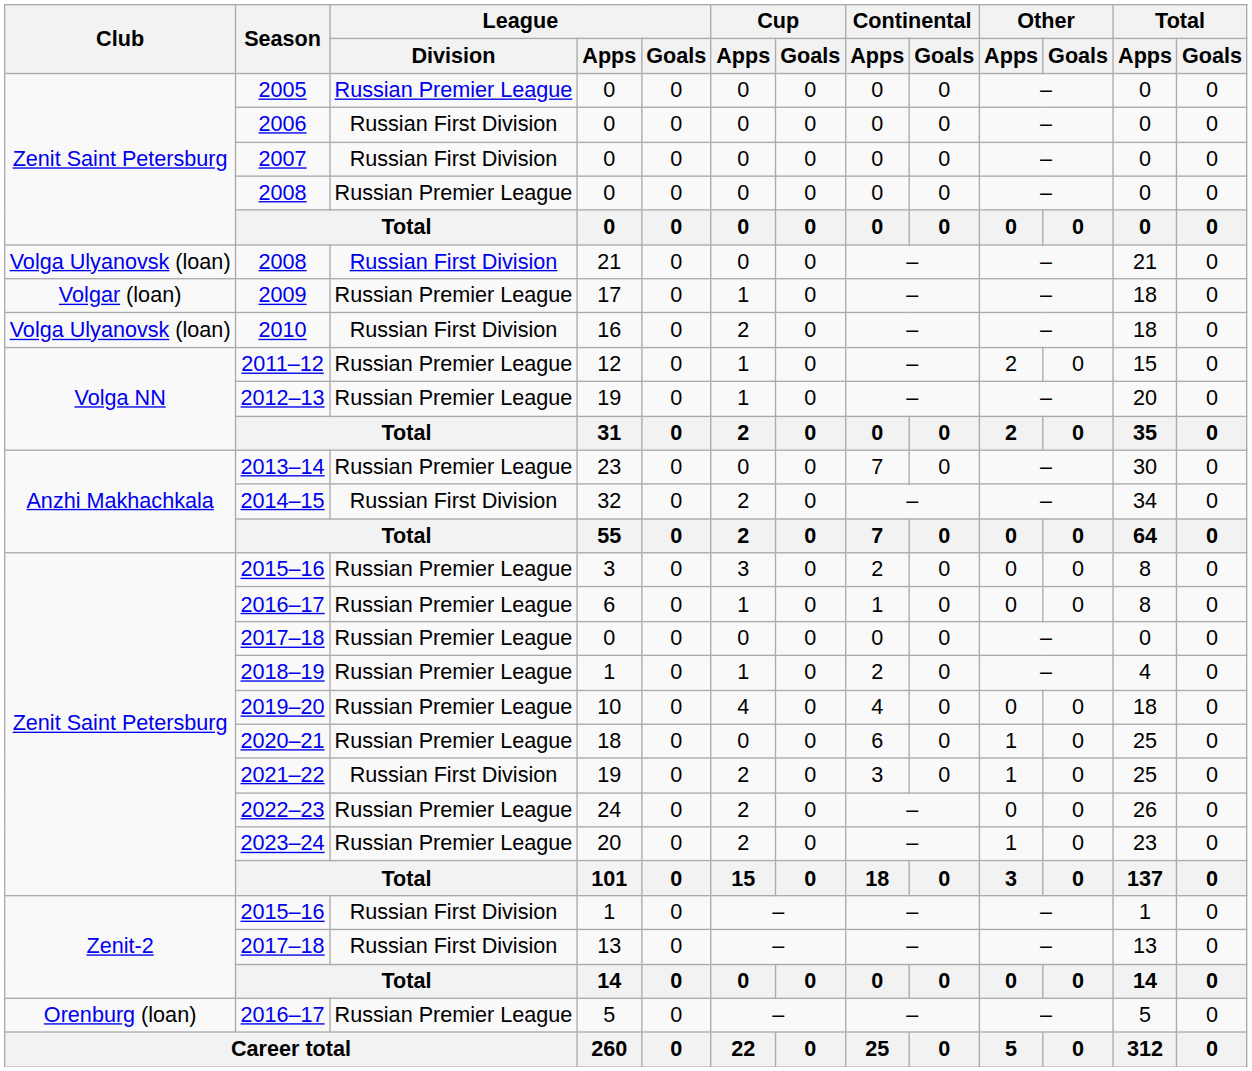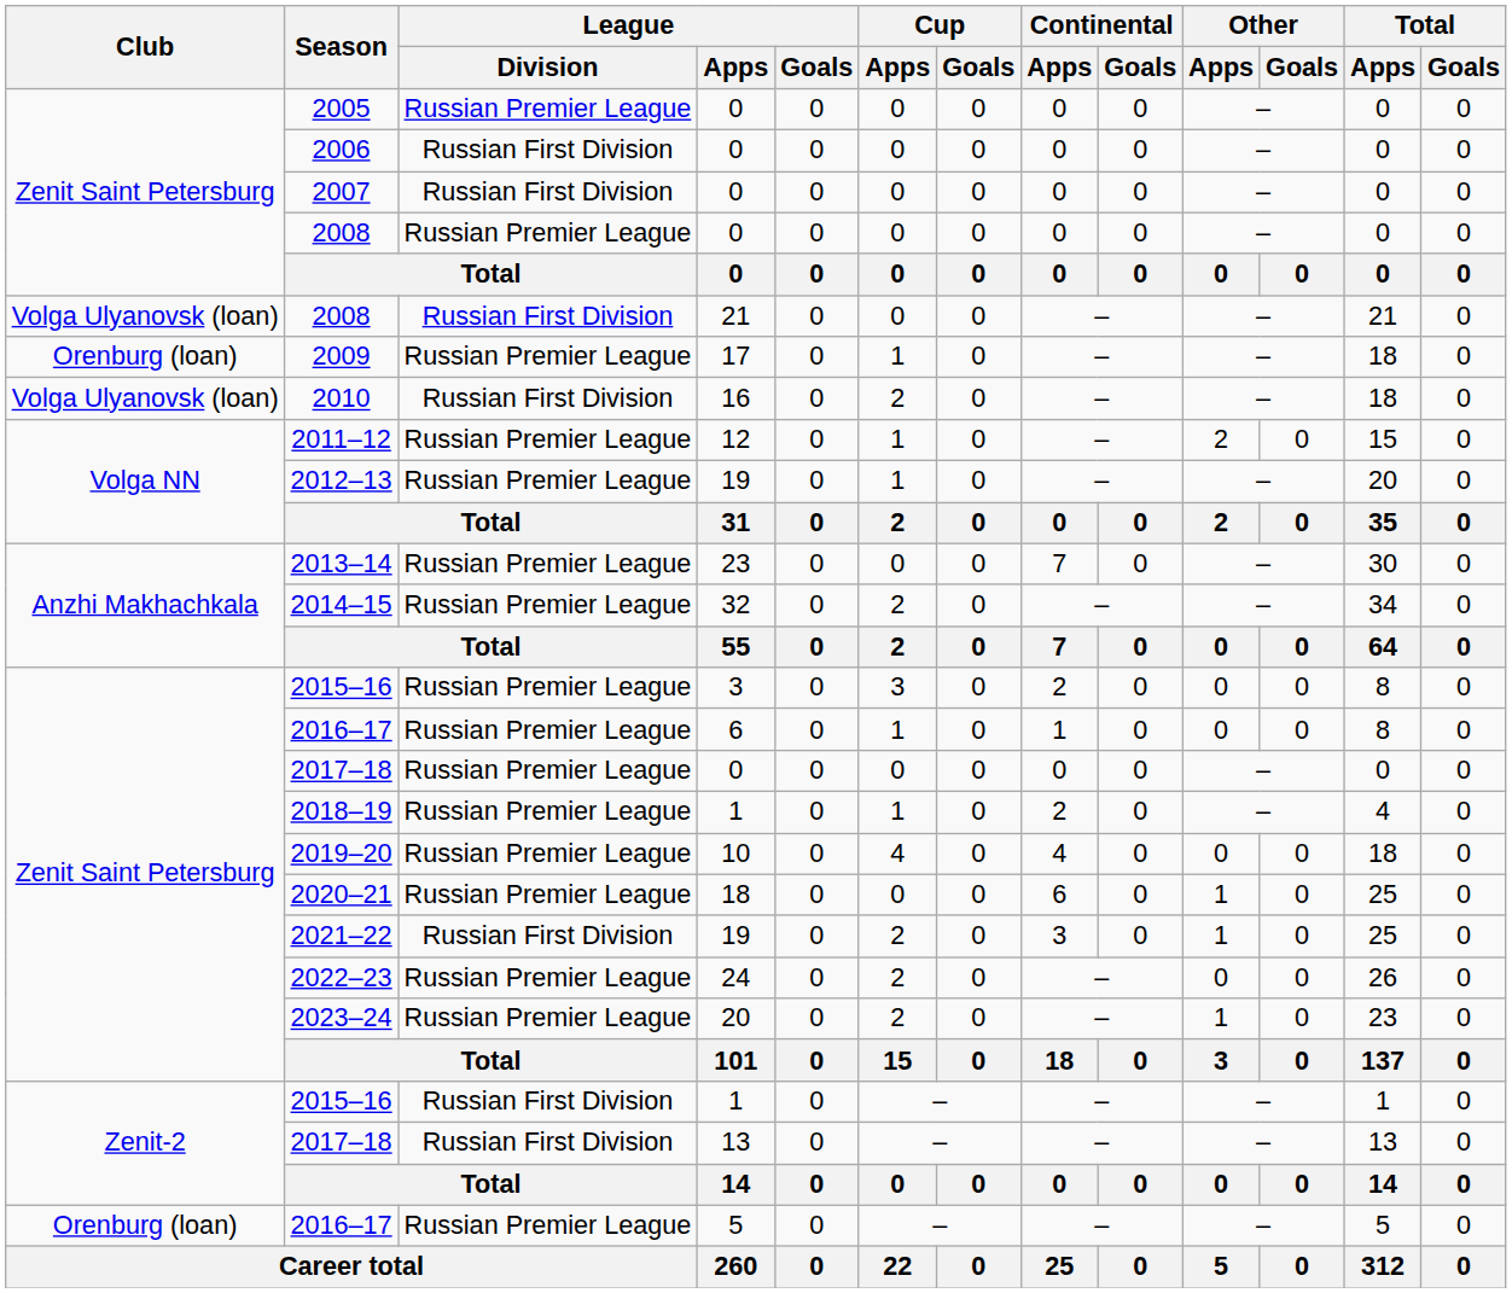2009 | Club: Volgar (loan) -> Orenburg (loan)
2014–15 | League / Division: Russian First Division -> Russian Premier League
